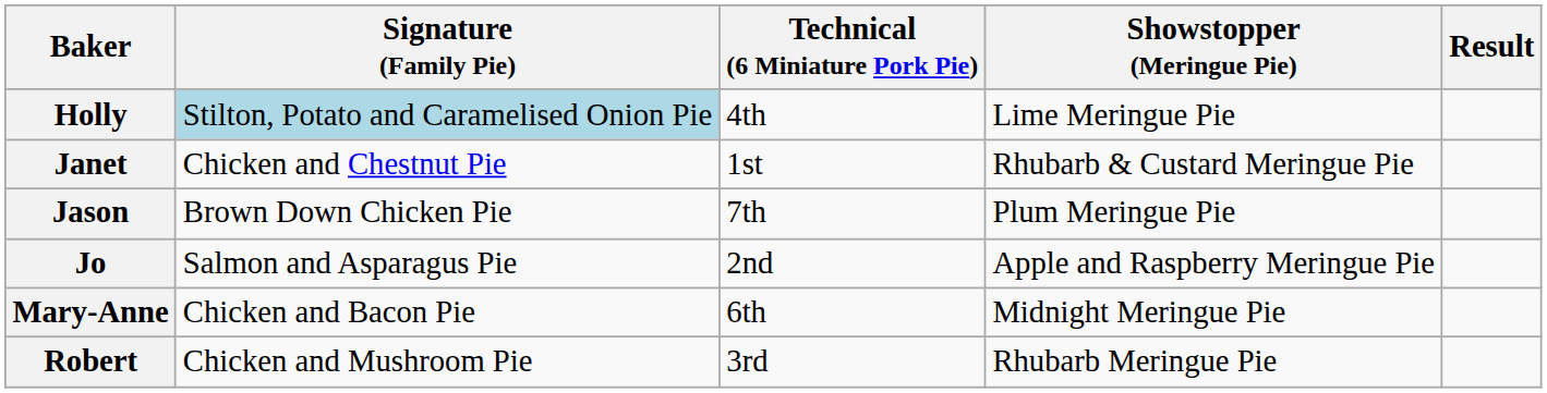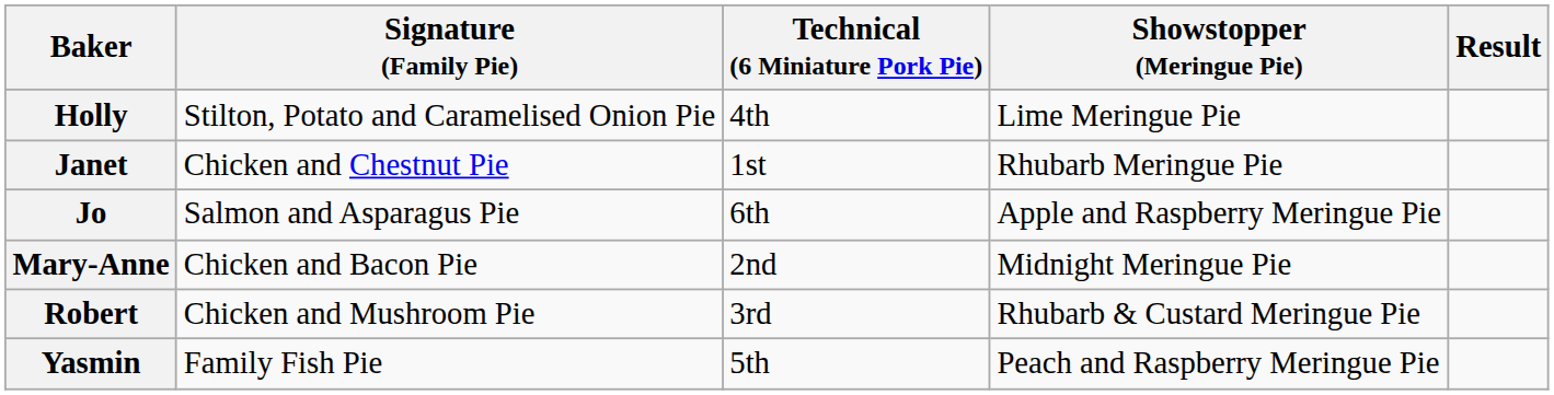Holly | Signature (Family Pie): lightblue background -> no background
Janet | Showstopper (Meringue Pie): Rhubarb & Custard Meringue Pie -> Rhubarb Meringue Pie
- row: Jason | Brown Down Chicken Pie | 7th | Plum Meringue Pie
Jo | Technical (6 Miniature Pork Pie): 2nd -> 6th
Mary-Anne | Technical (6 Miniature Pork Pie): 6th -> 2nd
Robert | Showstopper (Meringue Pie): Rhubarb Meringue Pie -> Rhubarb & Custard Meringue Pie
+ row: Yasmin | Family Fish Pie | 5th | Peach and Raspberry Meringue Pie
